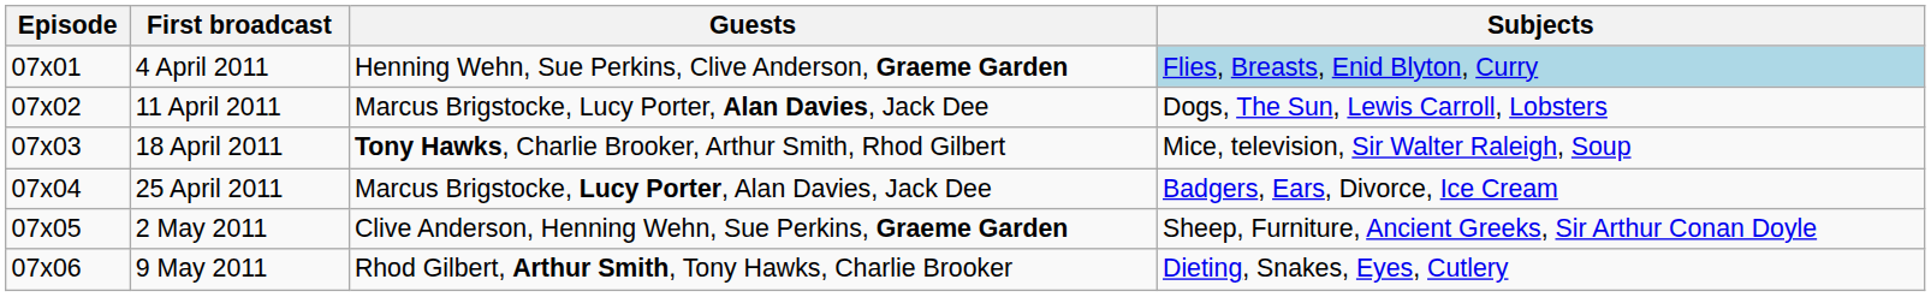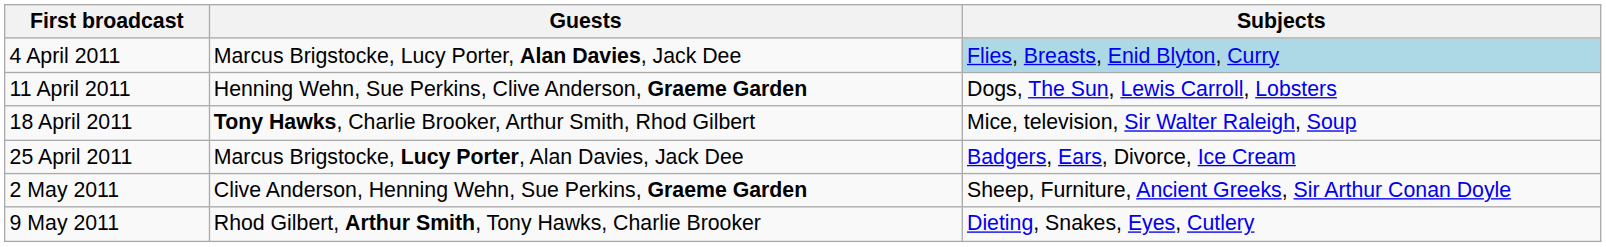- column: Episode | 07x01 | 07x02 | 07x03 | 07x04 | 07x05 | 07x06
4 April 2011 | Guests: Henning Wehn, Sue Perkins, Clive Anderson, Graeme Garden -> Marcus Brigstocke, Lucy Porter, Alan Davies, Jack Dee
11 April 2011 | Guests: Marcus Brigstocke, Lucy Porter, Alan Davies, Jack Dee -> Henning Wehn, Sue Perkins, Clive Anderson, Graeme Garden
